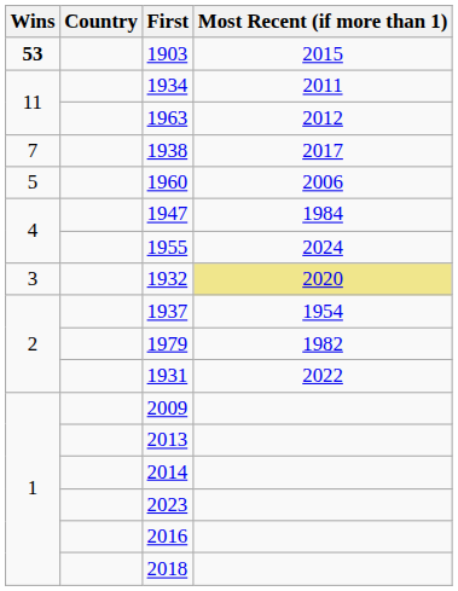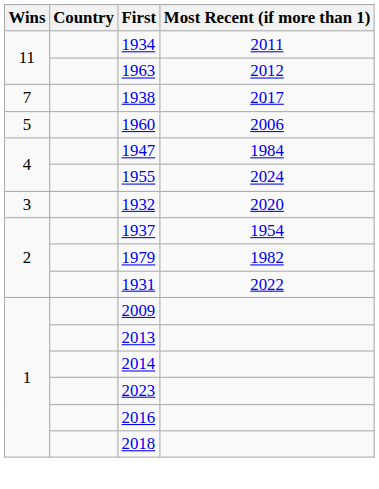- row: 53 | 1903 | 2015
1932 | Most Recent (if more than 1): khaki background -> no background
